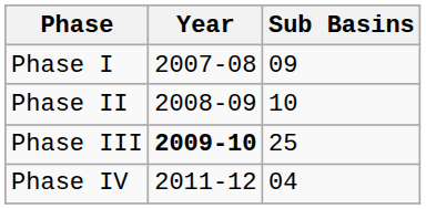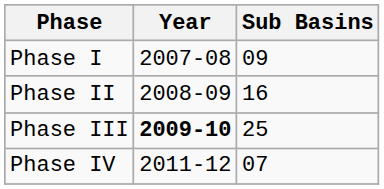Phase II | Sub Basins: 10 -> 16
Phase IV | Sub Basins: 04 -> 07
